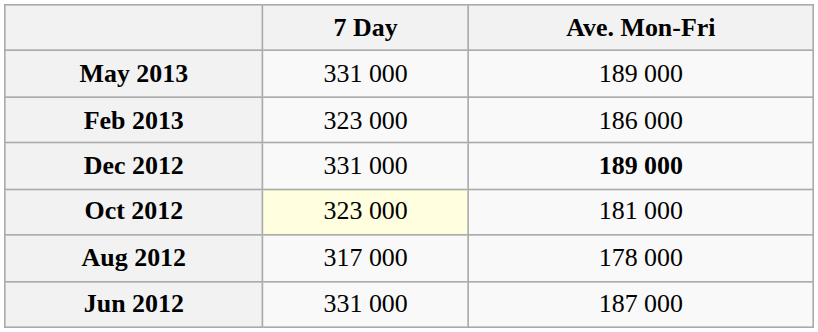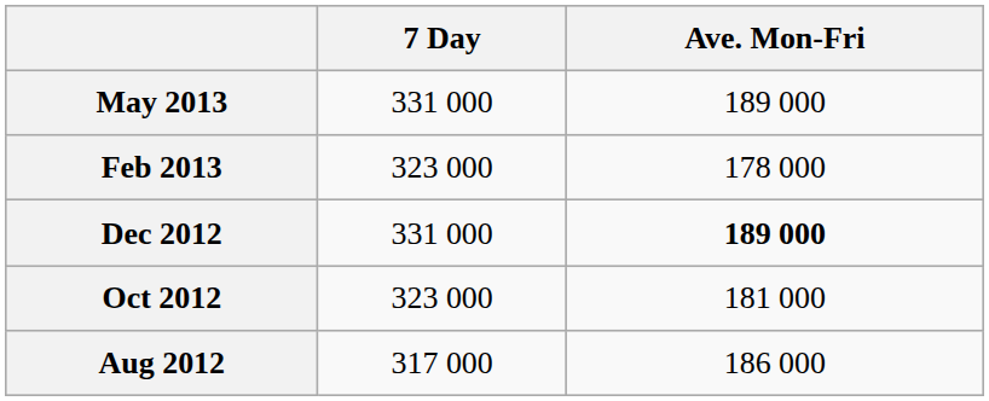Feb 2013 | Ave. Mon-Fri: 186 000 -> 178 000
Oct 2012 | 7 Day: lightyellow background -> no background
Aug 2012 | Ave. Mon-Fri: 178 000 -> 186 000
- row: Jun 2012 | 331 000 | 187 000
